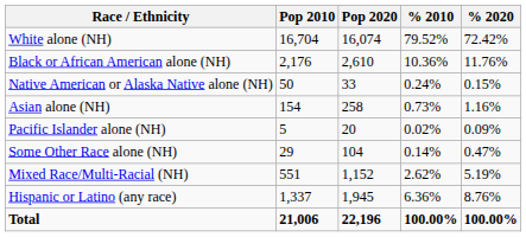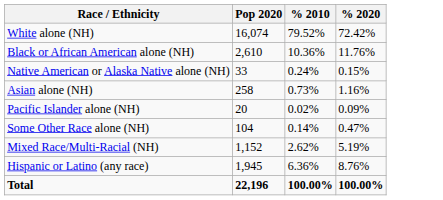- column: Pop 2010 | 16,704 | 2,176 | 50 | 154 | 5 | 29 | 551 | 1,337 | 21,006
